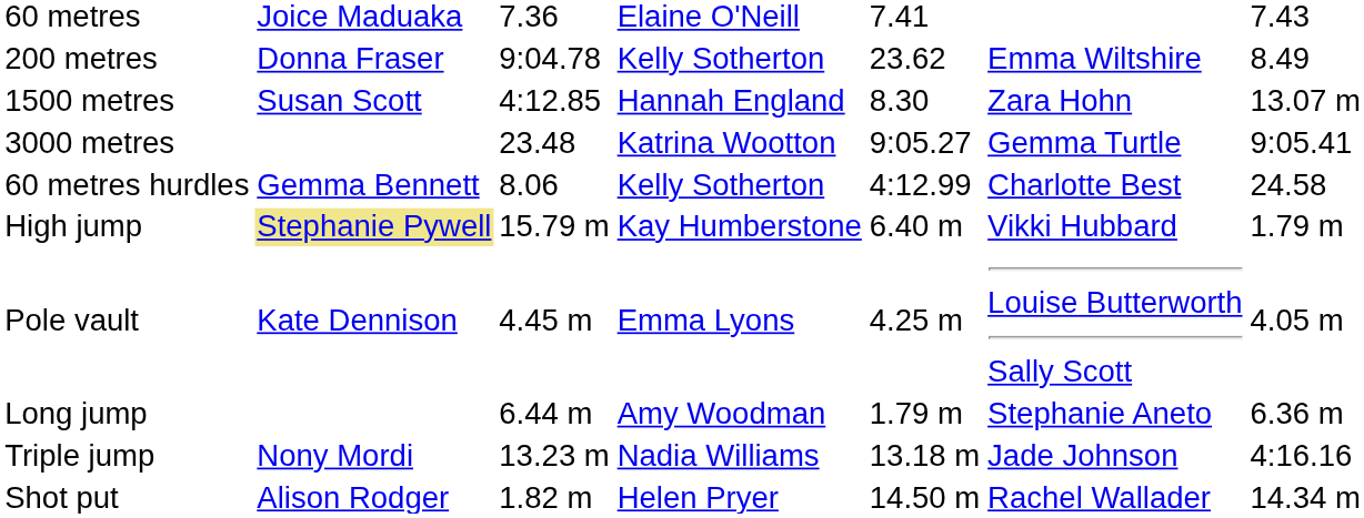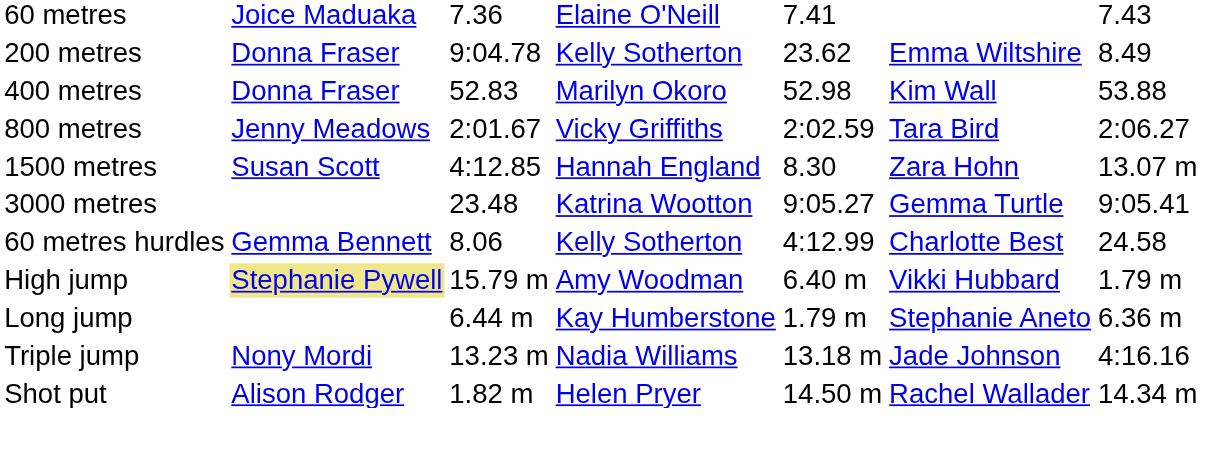+ row: 400 metres | Donna Fraser | 52.83 | Marilyn Okoro | 52.98 | Kim Wall | 53.88
+ row: 800 metres | Jenny Meadows | 2:01.67 | Vicky Griffiths | 2:02.59 | Tara Bird | 2:06.27
High jump | column 4: Kay Humberstone -> Amy Woodman
- row: Pole vault | Kate Dennison | 4.45 m | Emma Lyons | 4.25 m | Louise Butterworth Sally Scott | 4.05 m
Long jump | column 4: Amy Woodman -> Kay Humberstone
